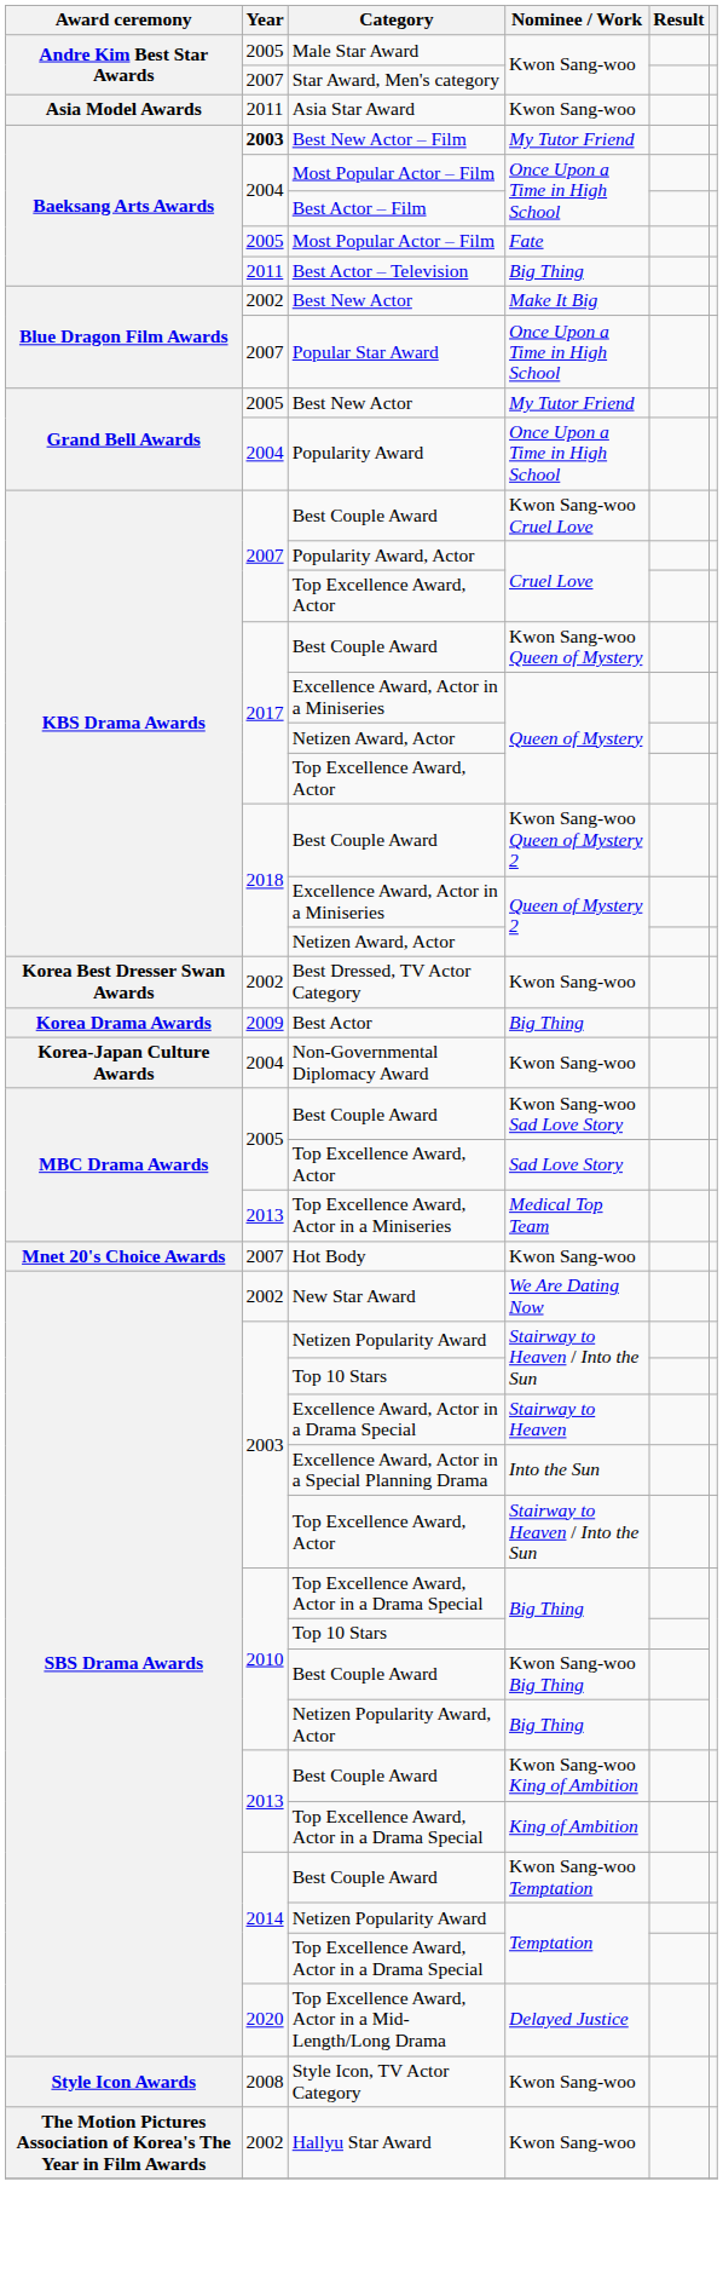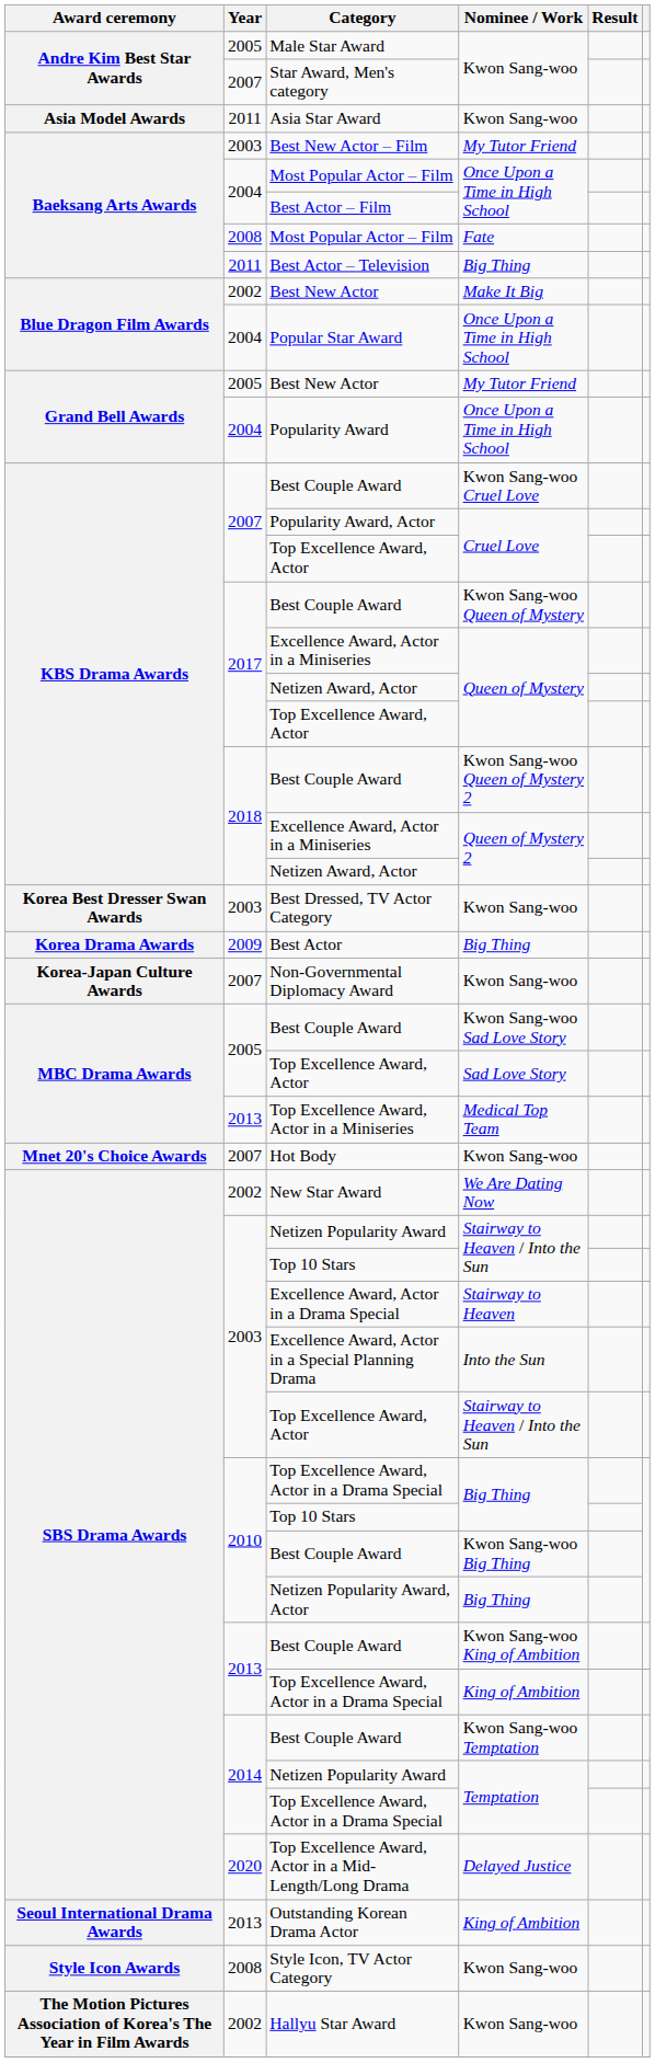Best New Actor – Film | Year: bold -> normal
Most Popular Actor – Film / Fate | Year: 2005 -> 2008
Popular Star Award | Year: 2007 -> 2004
Best Dressed, TV Actor Category | Year: 2002 -> 2003
Non-Governmental Diplomacy Award | Year: 2004 -> 2007
+ row: Seoul International Drama Awards | 2013 | Outstanding Korean Drama Actor | King of Ambition
